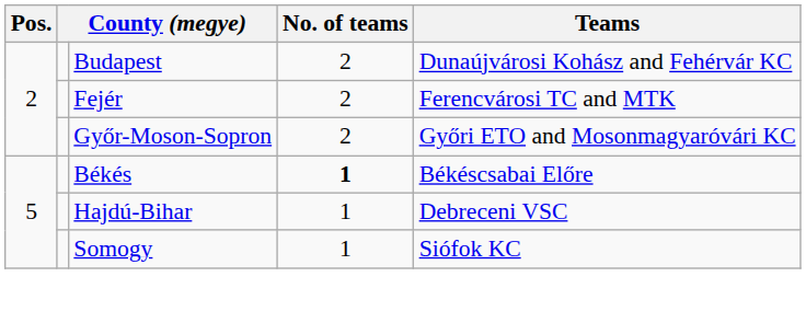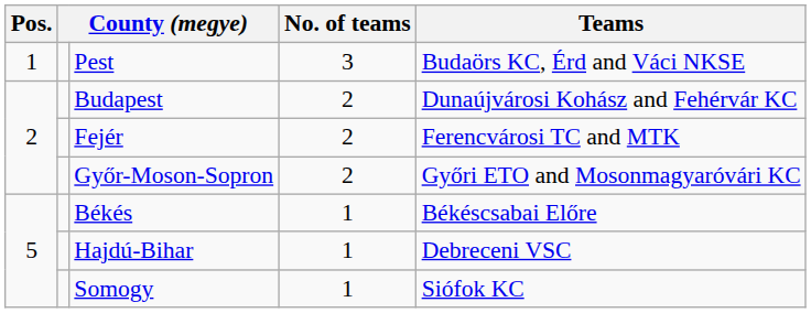+ row: 1 | Pest | 3 | Budaörs KC, Érd and Váci NKSE
Békés | No. of teams: bold -> normal
